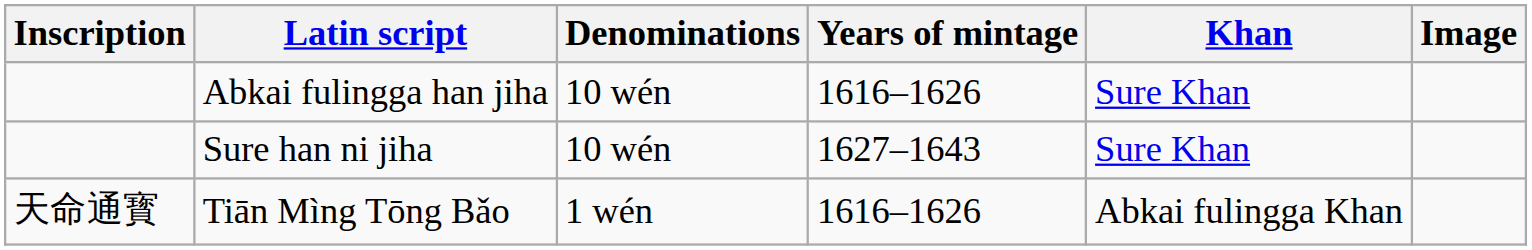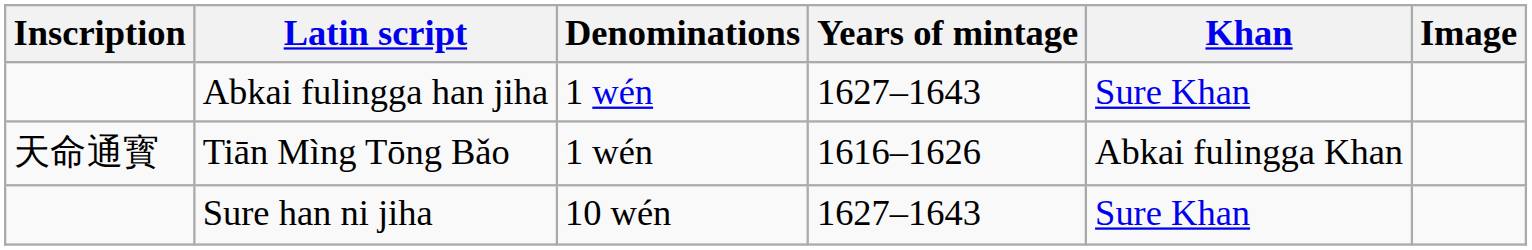Abkai fulingga han jiha | Denominations: 10 wén -> 1 wén
Abkai fulingga han jiha | Years of mintage: 1616–1626 -> 1627–1643
rows swapped: Tiān Mìng Tōng Bǎo <-> Sure han ni jiha
